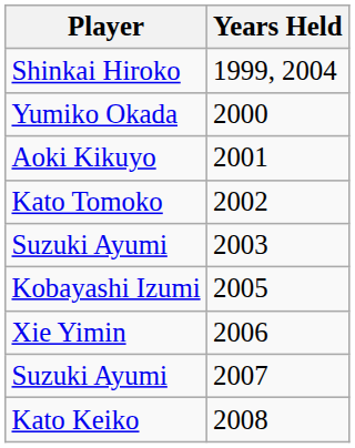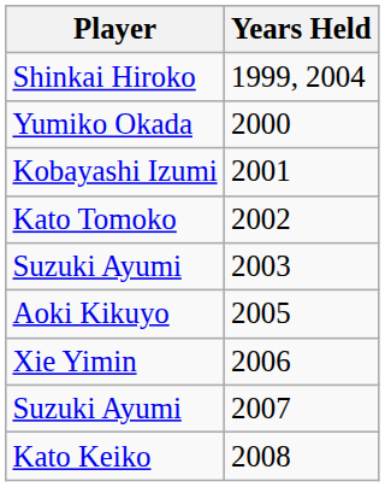2001 | Player: Aoki Kikuyo -> Kobayashi Izumi
2005 | Player: Kobayashi Izumi -> Aoki Kikuyo
